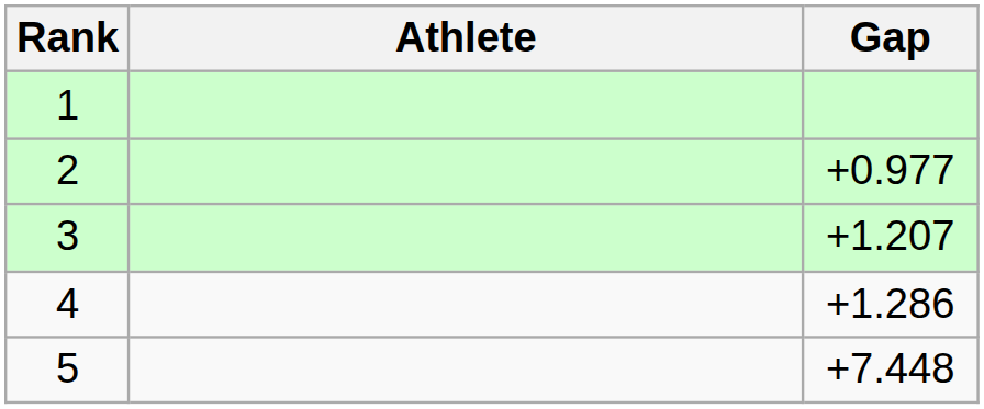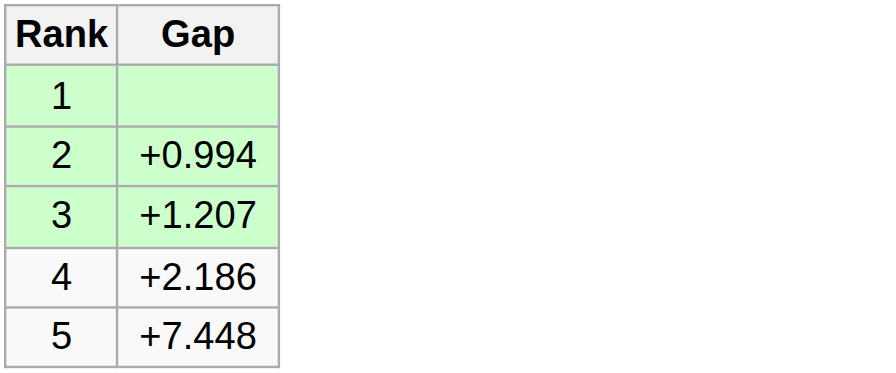- column: Athlete
2 | Gap: +0.977 -> +0.994
4 | Gap: +1.286 -> +2.186
